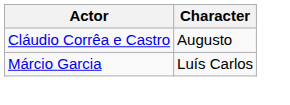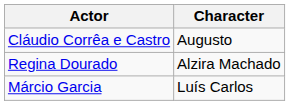+ row: Regina Dourado | Alzira Machado
